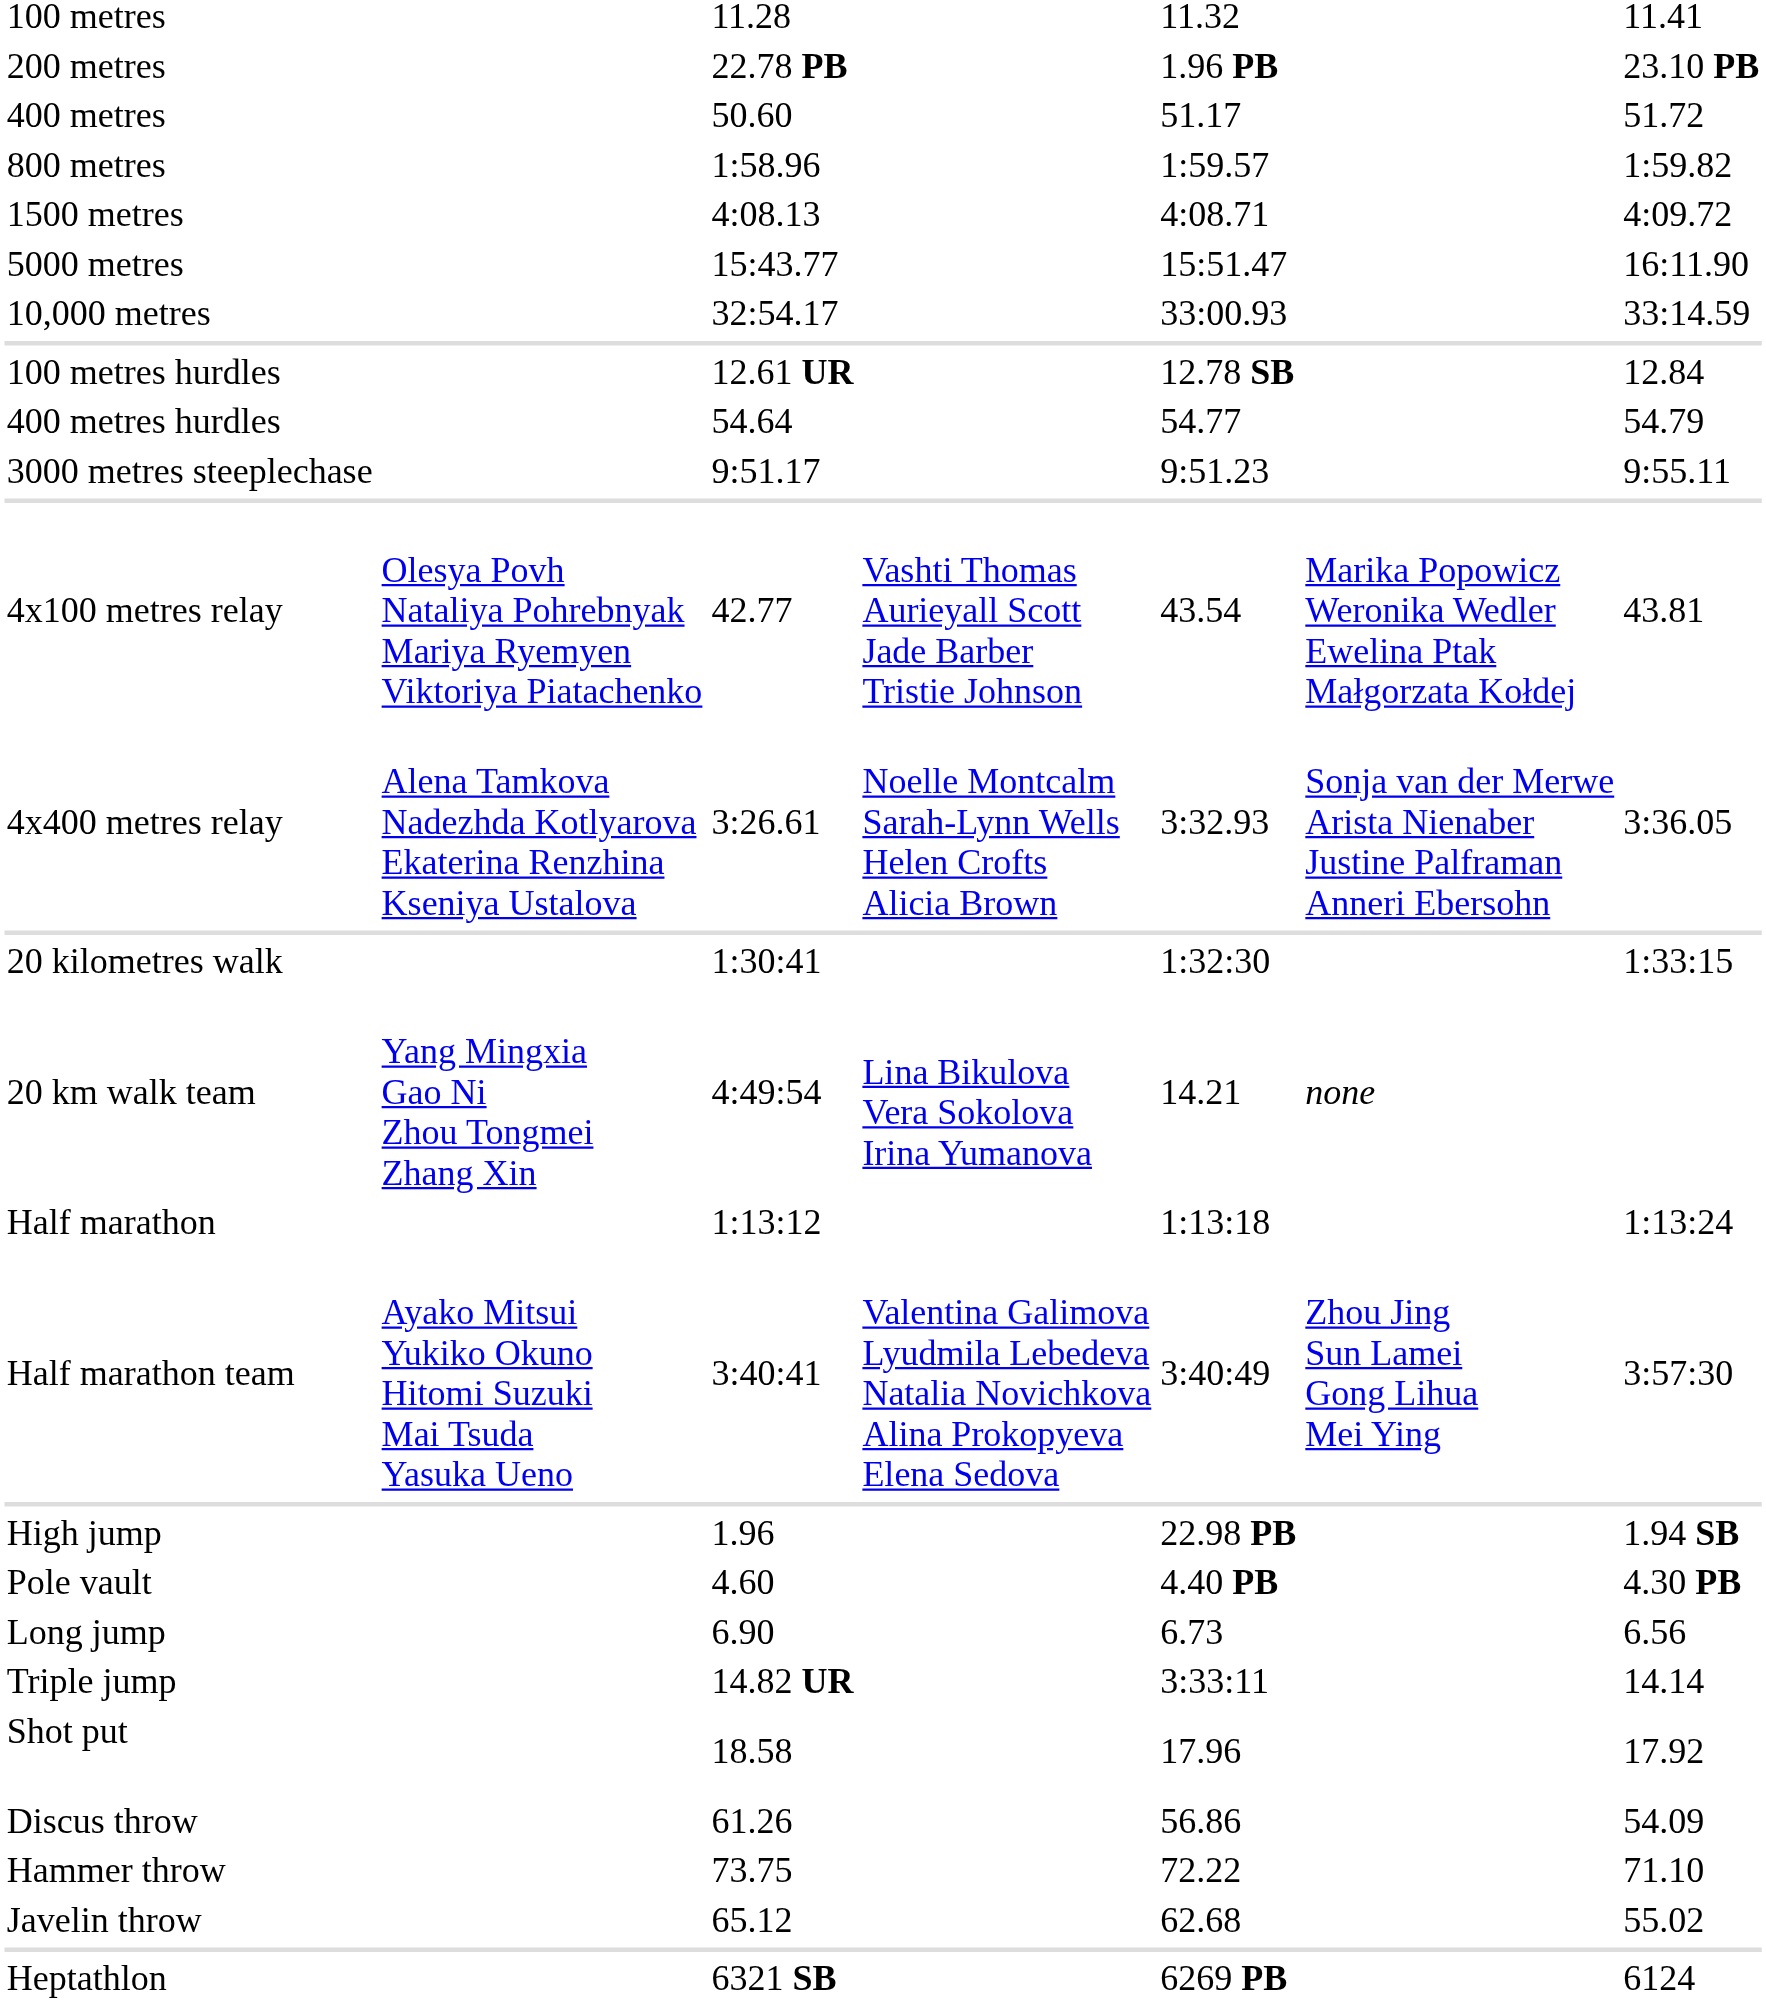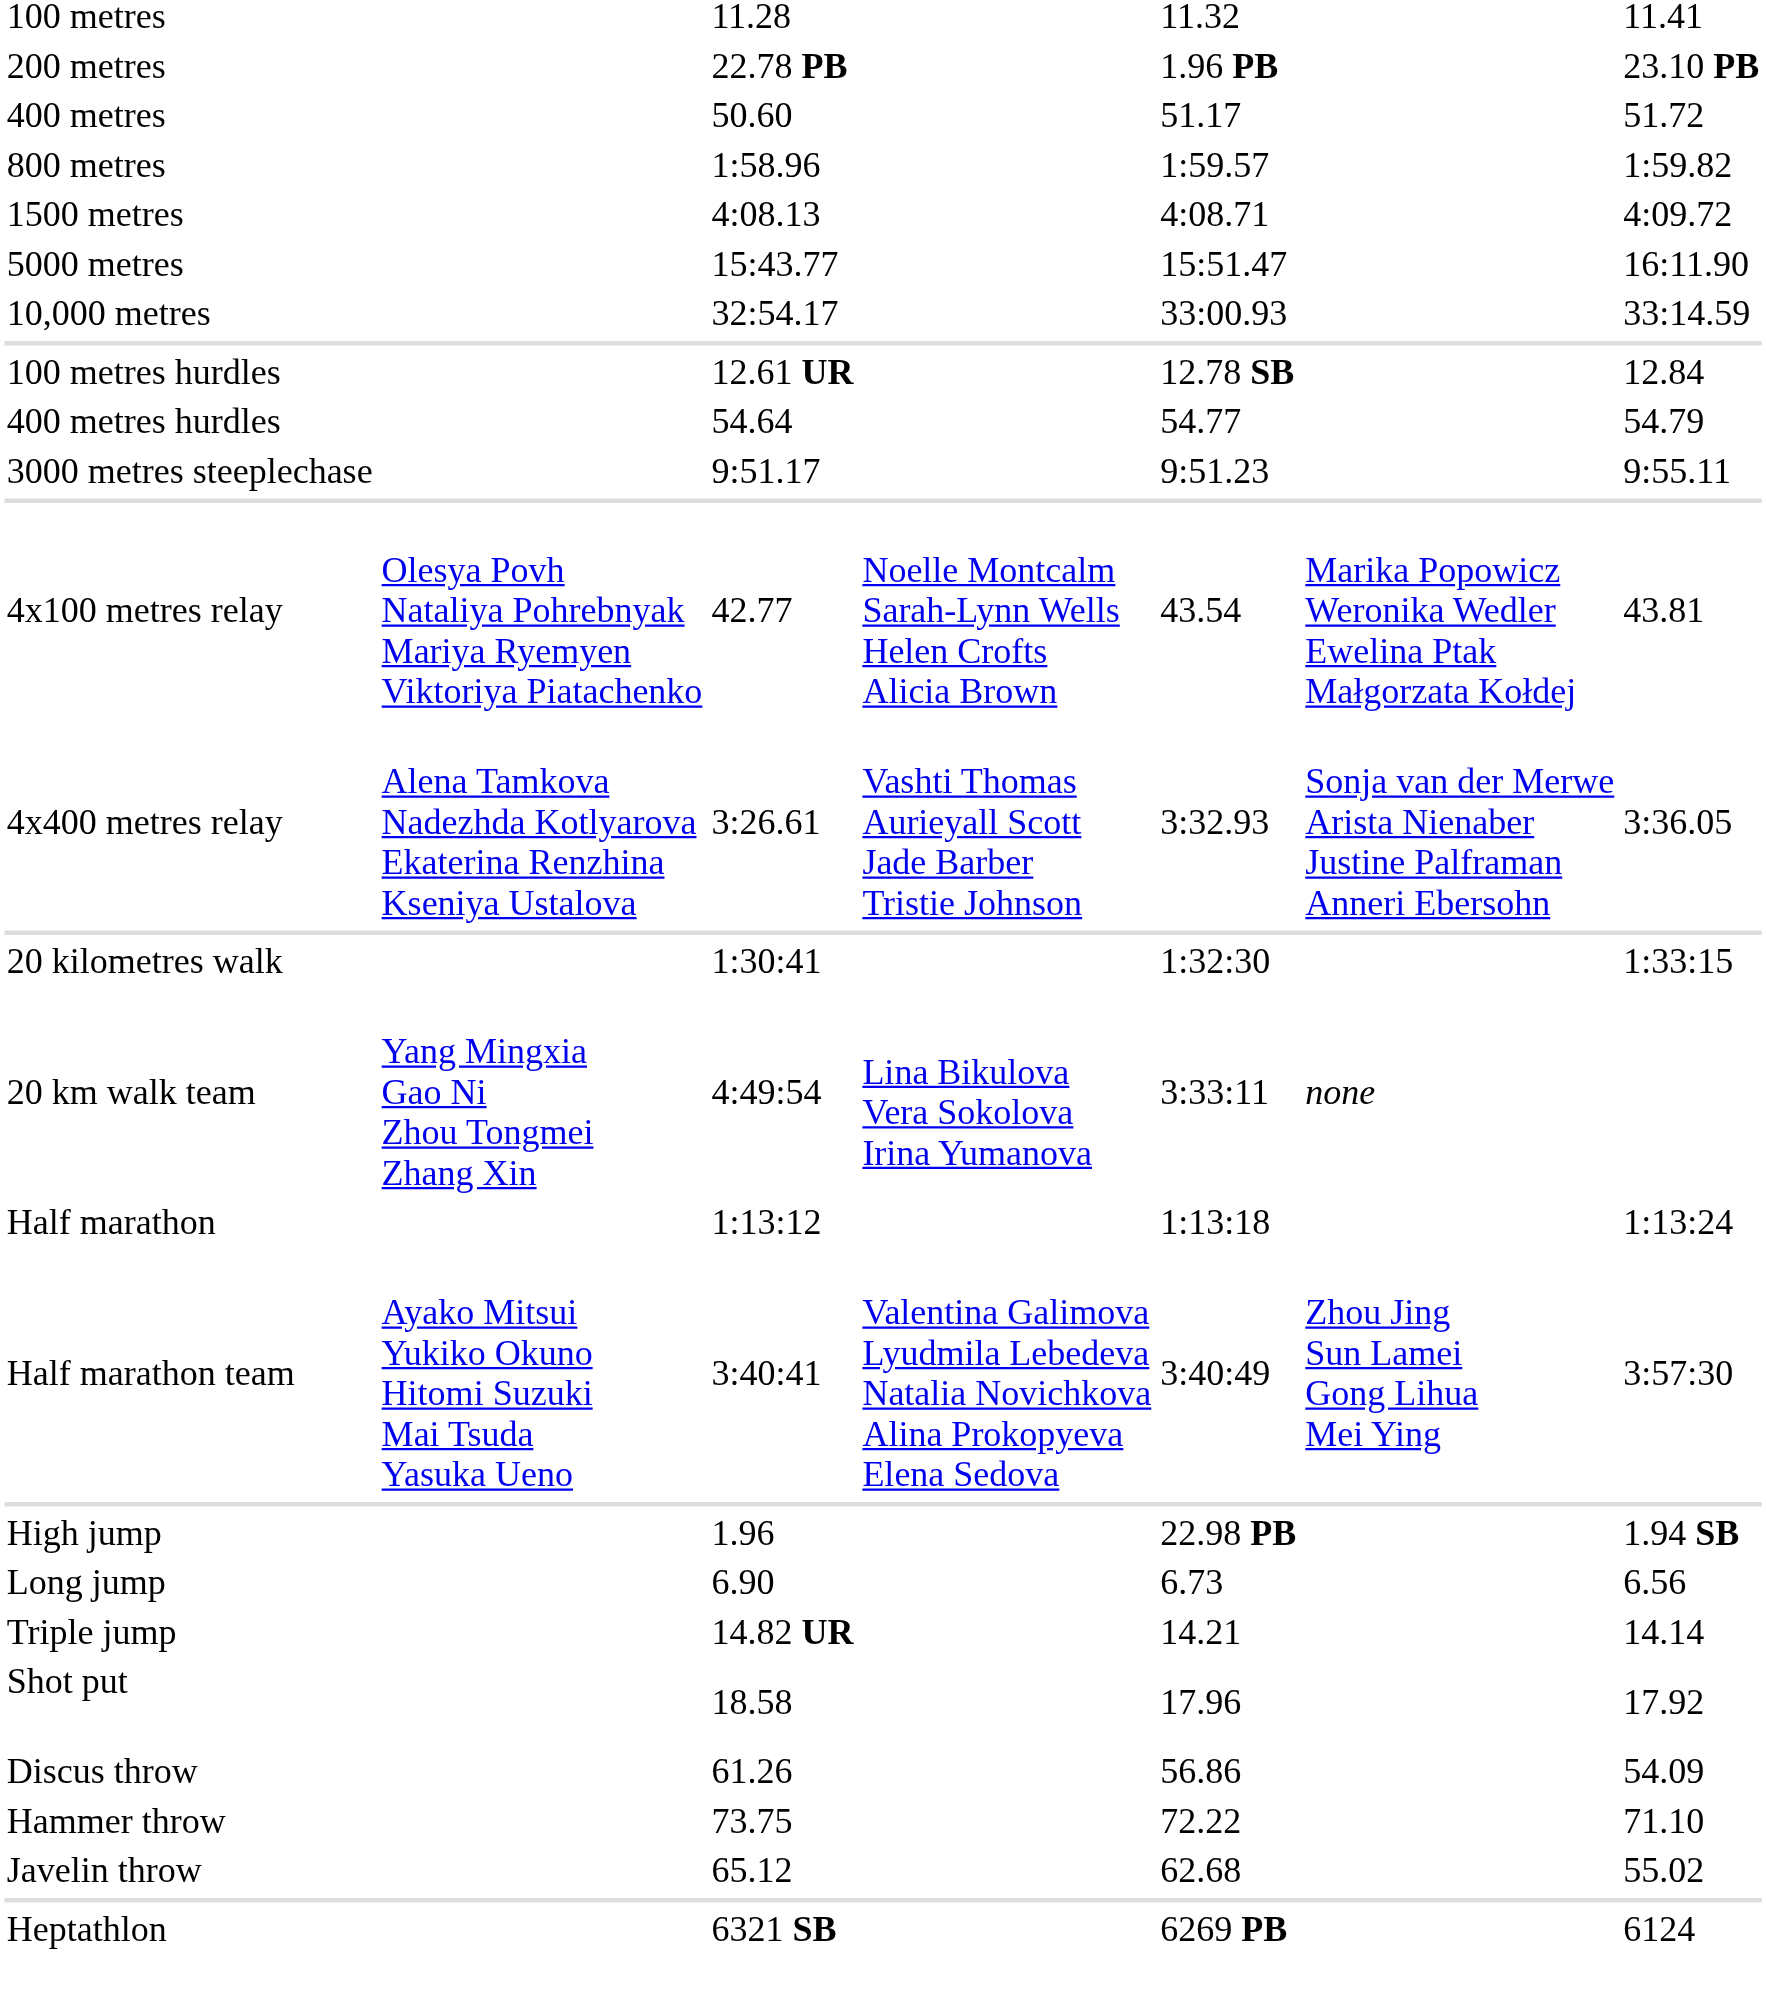4x100 metres relay | column 4: Vashti Thomas Aurieyall Scott Jade Barber Tristie Johnson -> Noelle Montcalm Sarah-Lynn Wells Helen Crofts Alicia Brown
4x400 metres relay | column 4: Noelle Montcalm Sarah-Lynn Wells Helen Crofts Alicia Brown -> Vashti Thomas Aurieyall Scott Jade Barber Tristie Johnson
20 km walk team | column 5: 14.21 -> 3:33:11
- row: Pole vault | 4.60 | 4.40 PB | 4.30 PB
Triple jump | column 5: 3:33:11 -> 14.21
